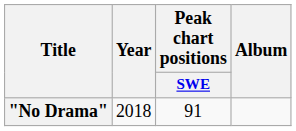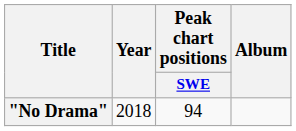"No Drama" | Peak chart positions / SWE: 91 -> 94
